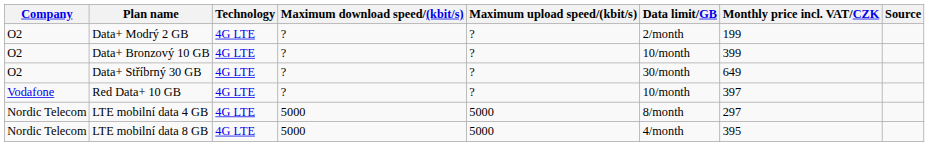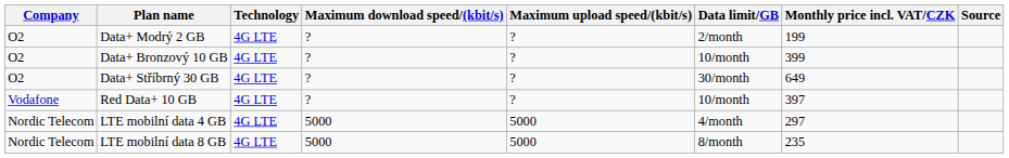LTE mobilní data 4 GB | Data limit/GB: 8/month -> 4/month
LTE mobilní data 8 GB | Data limit/GB: 4/month -> 8/month
LTE mobilní data 8 GB | Monthly price incl. VAT/CZK: 395 -> 235
